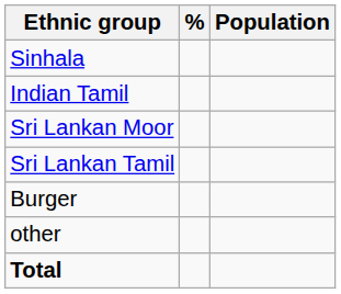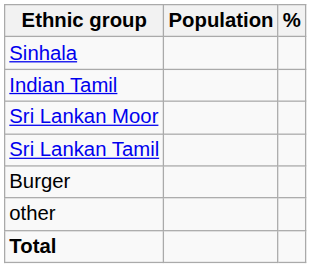columns swapped: Population <-> %
